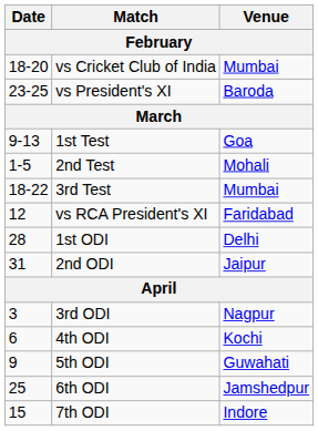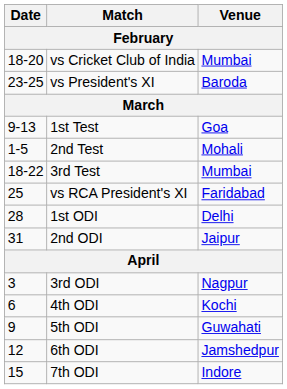vs RCA President's XI | Date: 12 -> 25
6th ODI | Date: 25 -> 12
